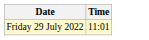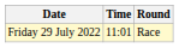+ column: Round | Race
